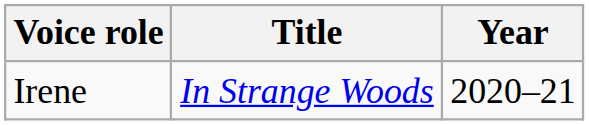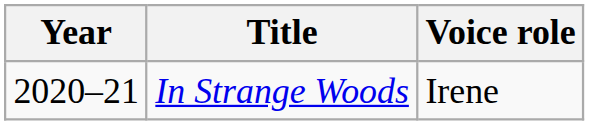columns swapped: Year <-> Voice role
